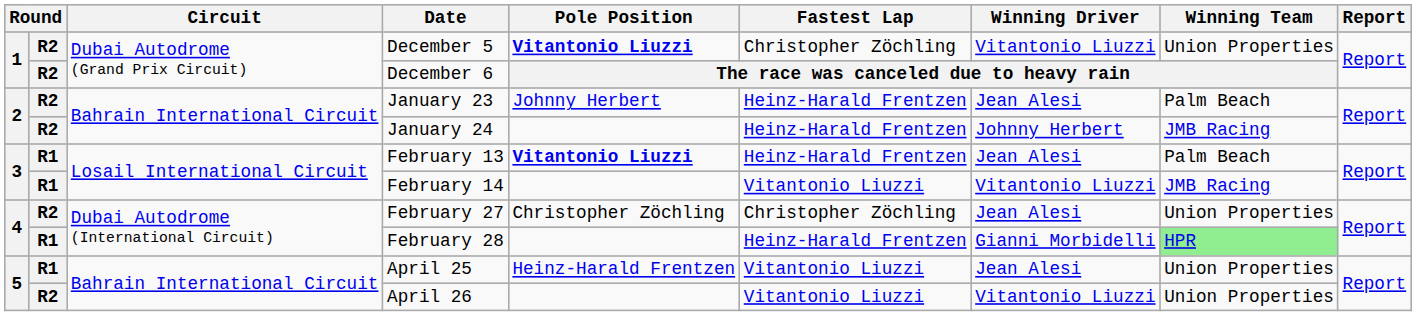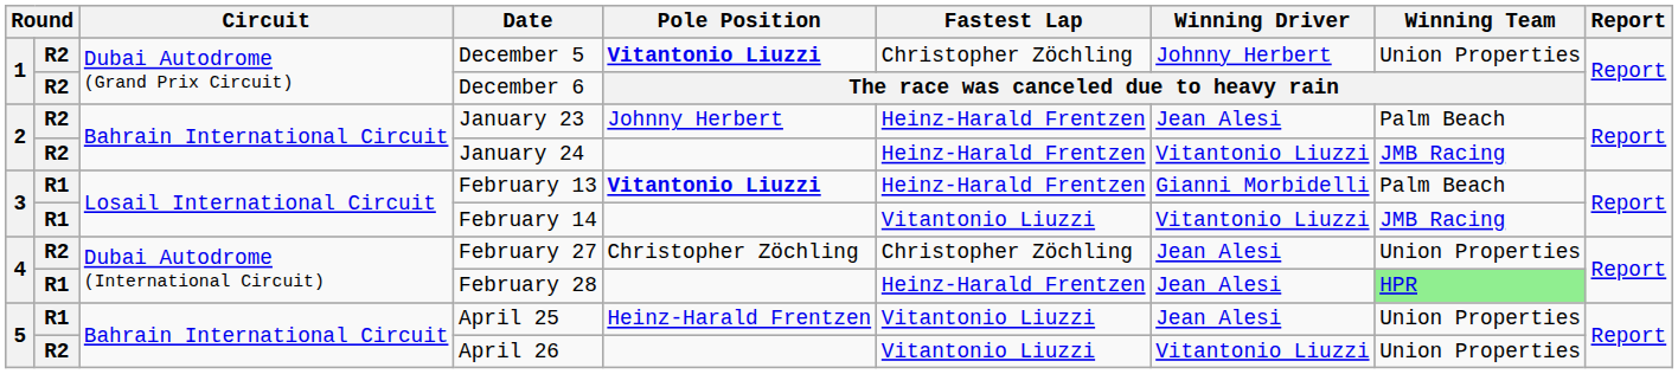December 5 | Winning Driver: Vitantonio Liuzzi -> Johnny Herbert
January 24 | Winning Driver: Johnny Herbert -> Vitantonio Liuzzi
February 13 | Winning Driver: Jean Alesi -> Gianni Morbidelli
February 28 | Winning Driver: Gianni Morbidelli -> Jean Alesi
